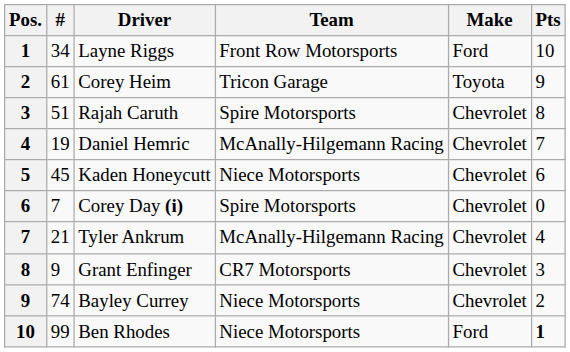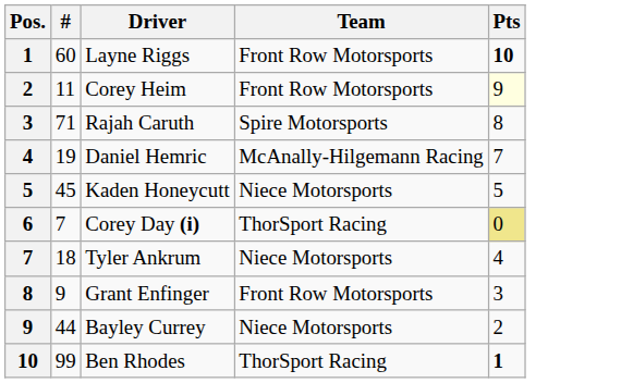- column: Make | Ford | Toyota | Chevrolet | Chevrolet | Chevrolet | Chevrolet | Chevrolet | Chevrolet | Chevrolet | Ford
Layne Riggs | #: 34 -> 60
Layne Riggs | Pts: normal -> bold
Corey Heim | #: 61 -> 11
Corey Heim | Team: Tricon Garage -> Front Row Motorsports
Corey Heim | Pts: no background -> lightyellow background
Rajah Caruth | #: 51 -> 71
Kaden Honeycutt | Pts: 6 -> 5
Corey Day (i) | Team: Spire Motorsports -> ThorSport Racing
Corey Day (i) | Pts: no background -> khaki background
Tyler Ankrum | #: 21 -> 18
Tyler Ankrum | Team: McAnally-Hilgemann Racing -> Niece Motorsports
Grant Enfinger | Team: CR7 Motorsports -> Front Row Motorsports
Bayley Currey | #: 74 -> 44
Ben Rhodes | Team: Niece Motorsports -> ThorSport Racing
